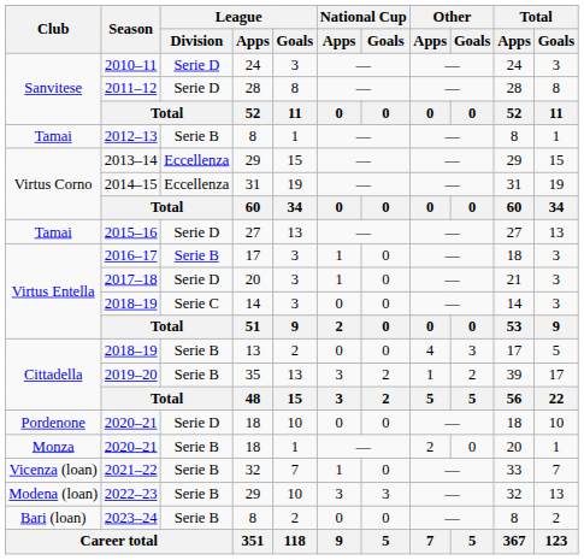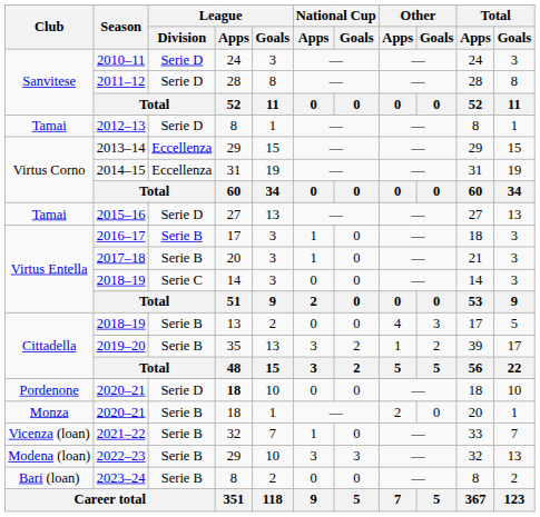2012–13 | League / Division: Serie B -> Serie D
2017–18 | League / Division: Serie D -> Serie B
Pordenone / 2020–21 | League / Apps: normal -> bold
